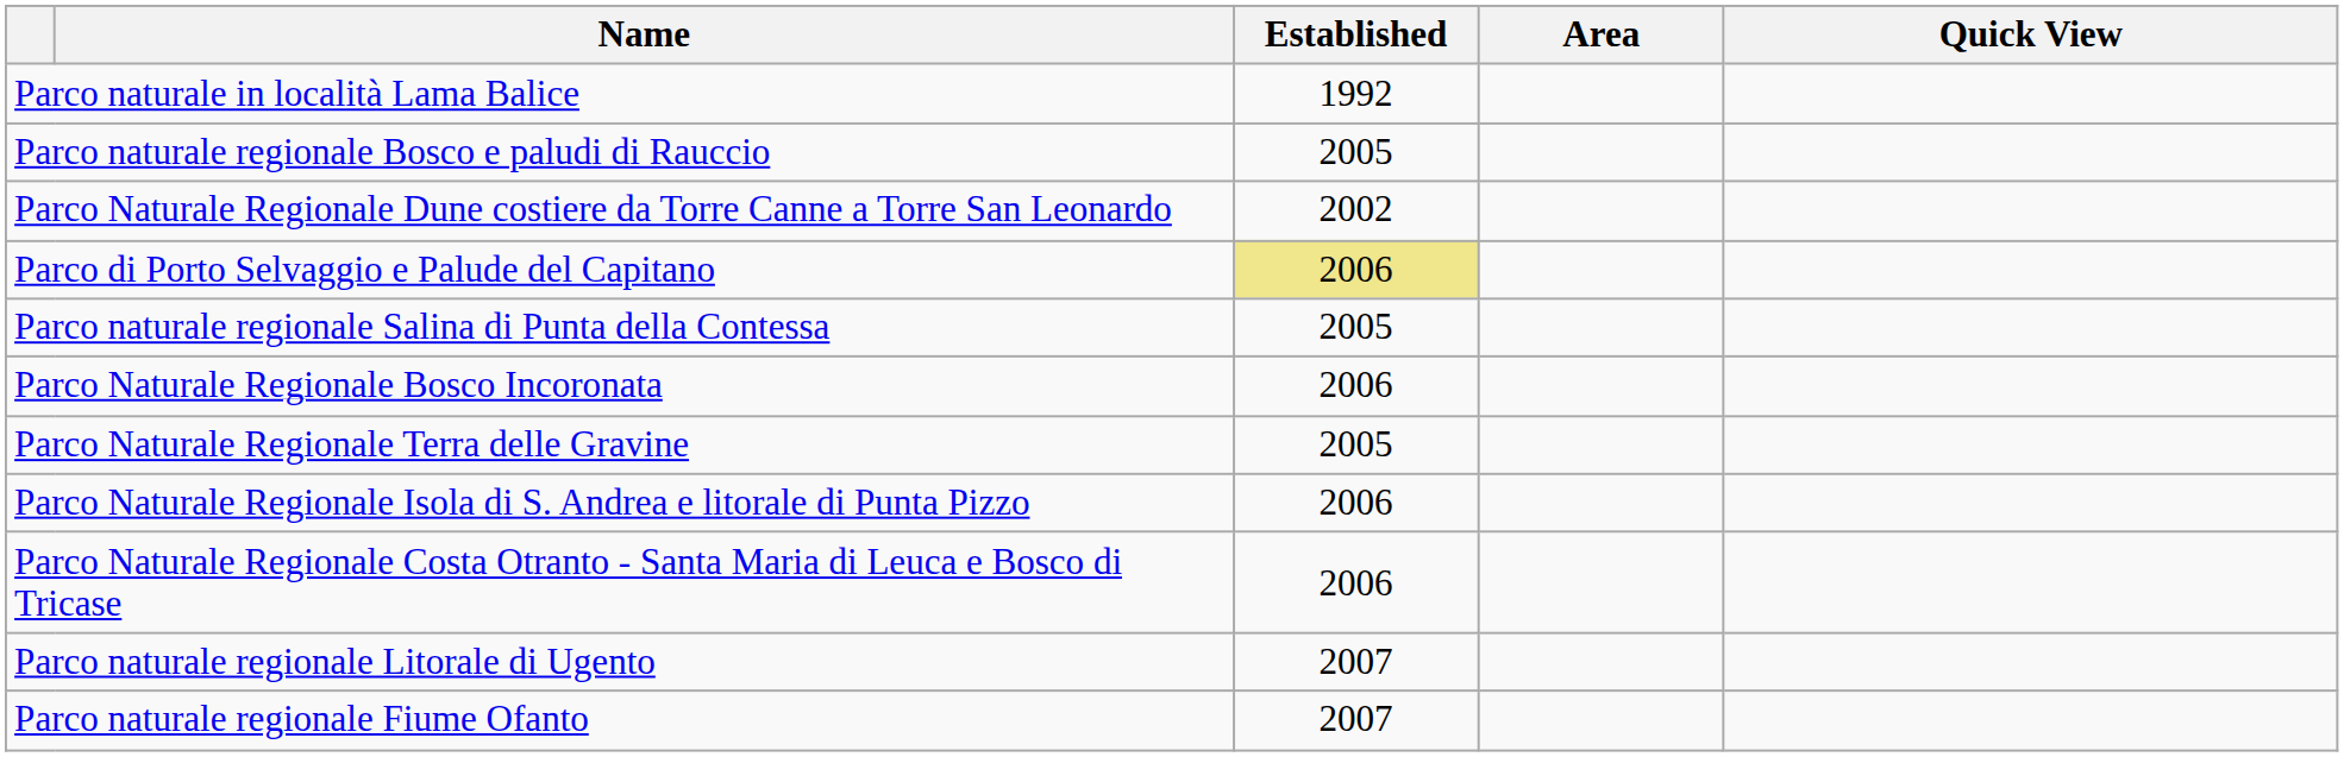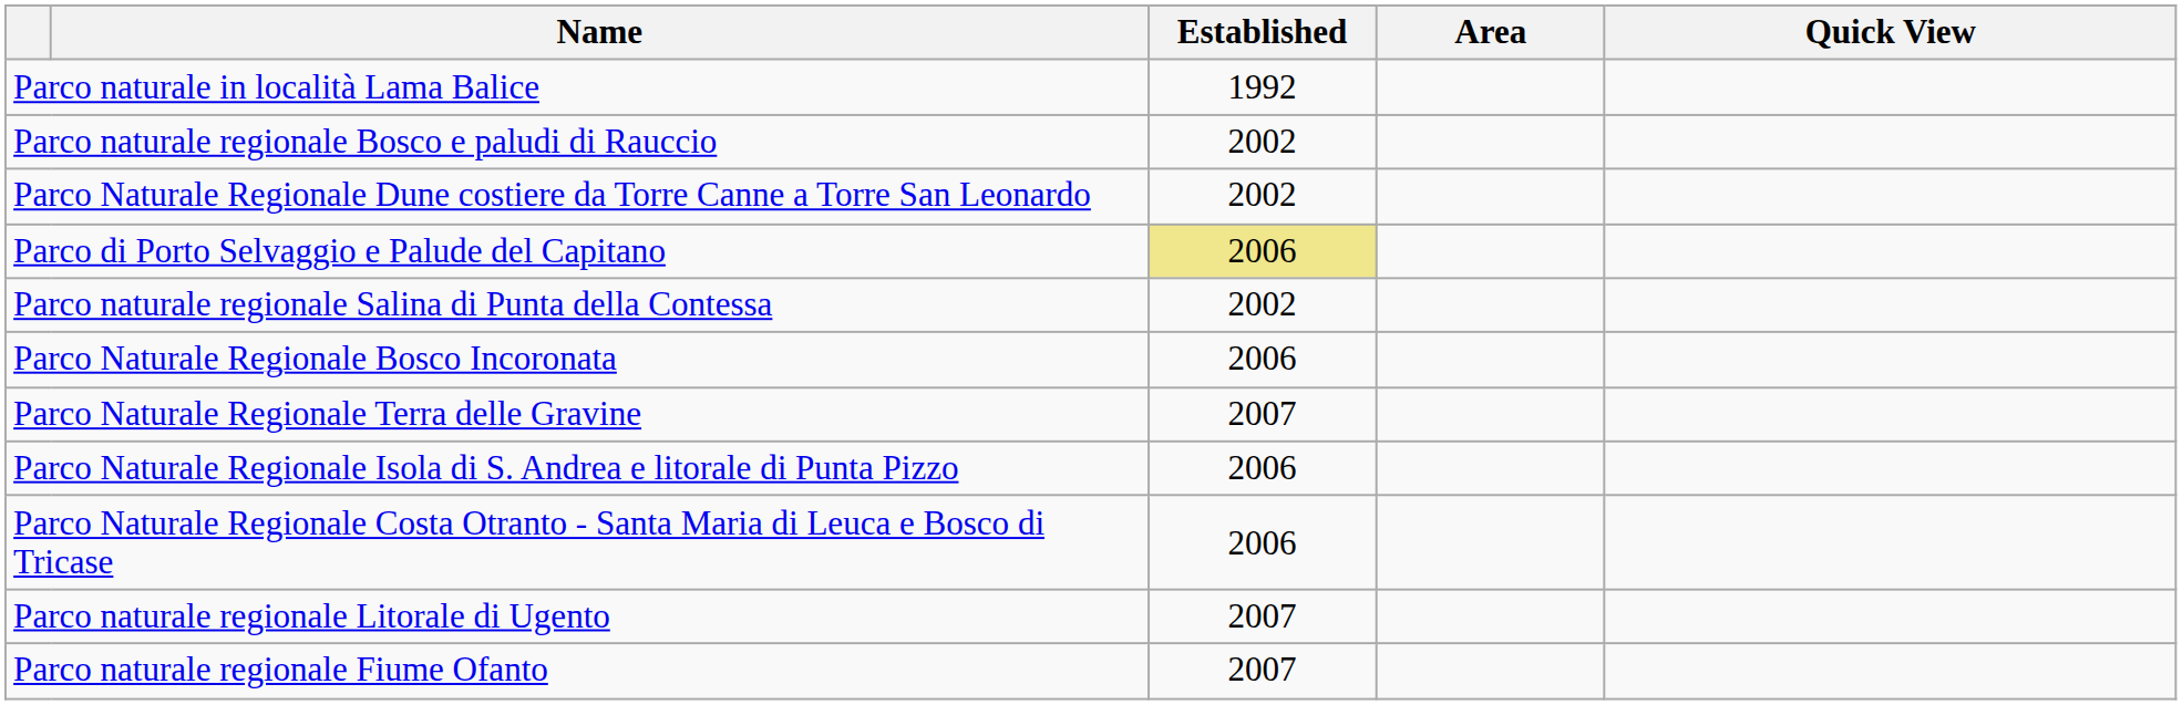Parco naturale regionale Bosco e paludi di Rauccio | Established: 2005 -> 2002
Parco naturale regionale Salina di Punta della Contessa | Established: 2005 -> 2002
Parco Naturale Regionale Terra delle Gravine | Established: 2005 -> 2007
